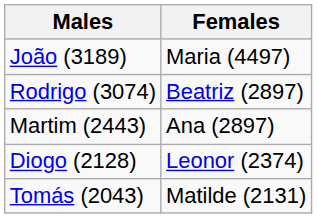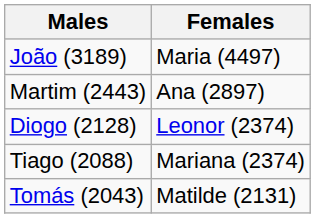- row: Rodrigo (3074) | Beatriz (2897)
+ row: Tiago (2088) | Mariana (2374)
